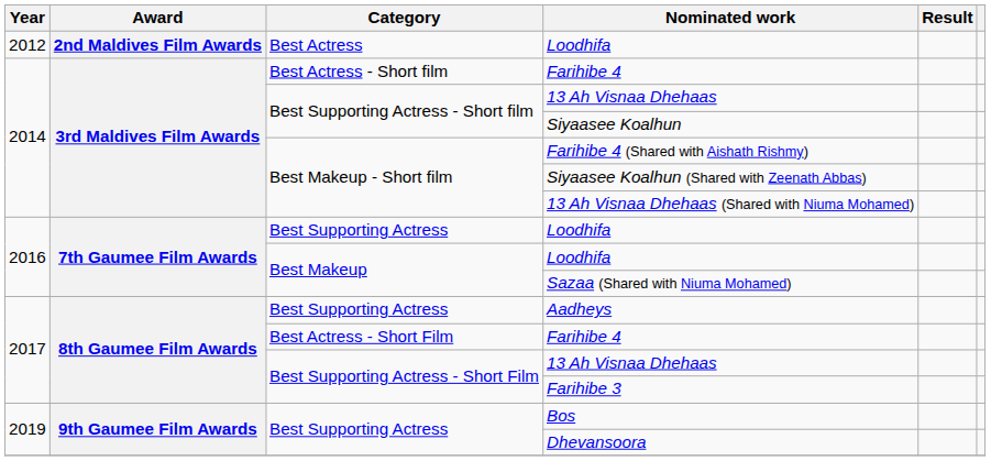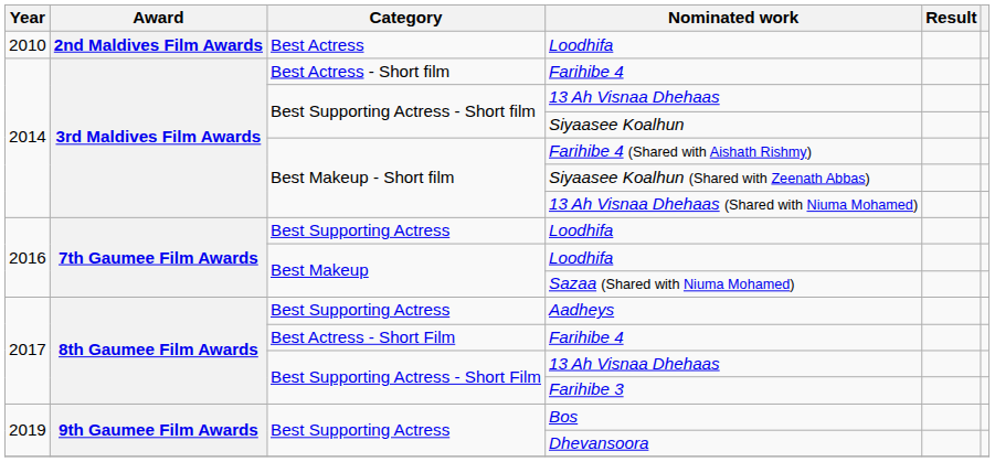Best Actress / Loodhifa | Year: 2012 -> 2010
